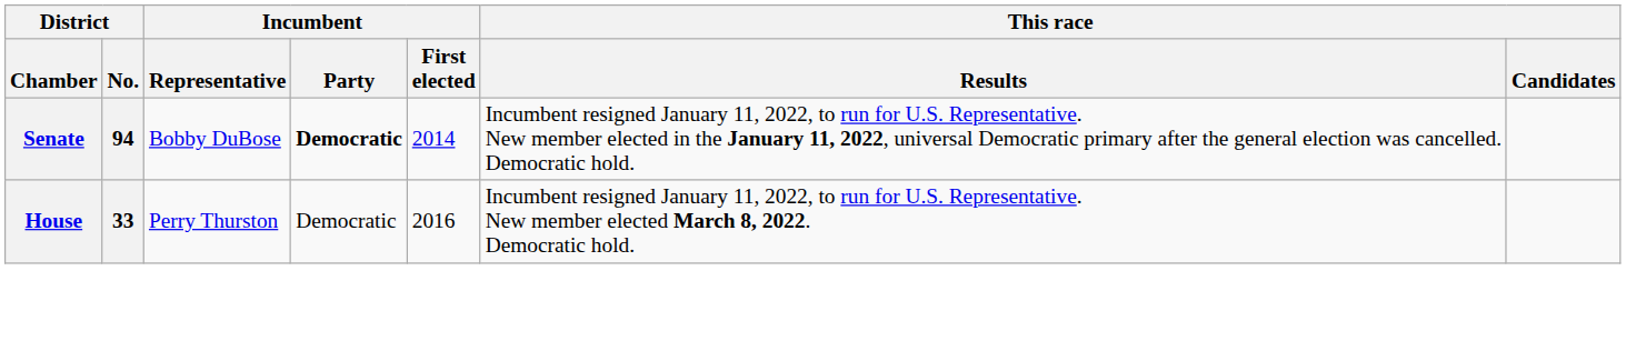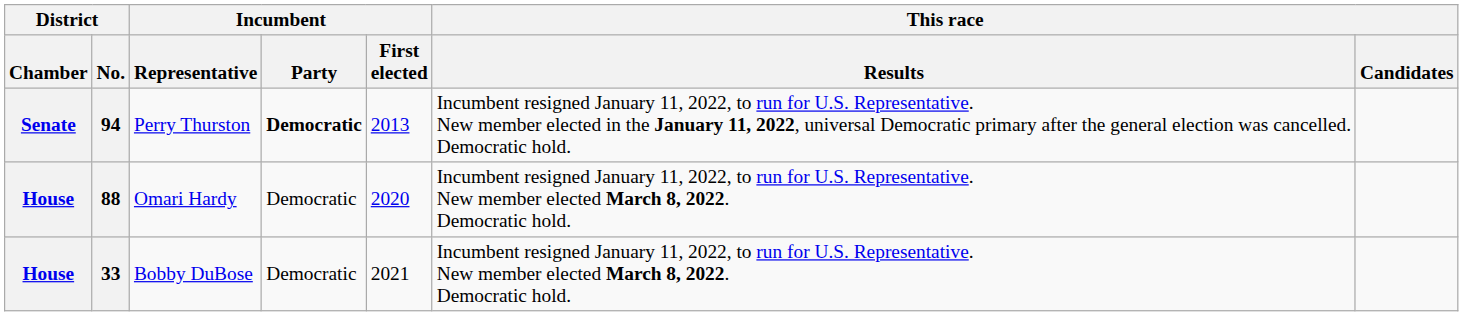94 | Incumbent / Representative: Bobby DuBose -> Perry Thurston
94 | Incumbent / First elected: 2014 -> 2013
+ row: House | 88 | Omari Hardy | Democratic | 2020 | Incumbent resigned January 11, 2022, to run for U.S. Representative. New member elected March 8, 2022. Democratic hold.
33 | Incumbent / Representative: Perry Thurston -> Bobby DuBose
33 | Incumbent / First elected: 2016 -> 2021
